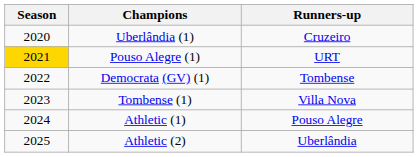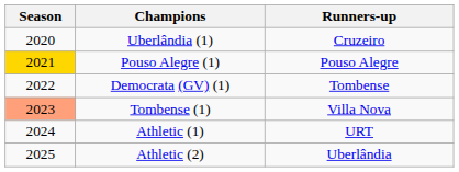Pouso Alegre (1) | Runners-up: URT -> Pouso Alegre
Tombense (1) | Season: no background -> lightsalmon background
Athletic (1) | Runners-up: Pouso Alegre -> URT
